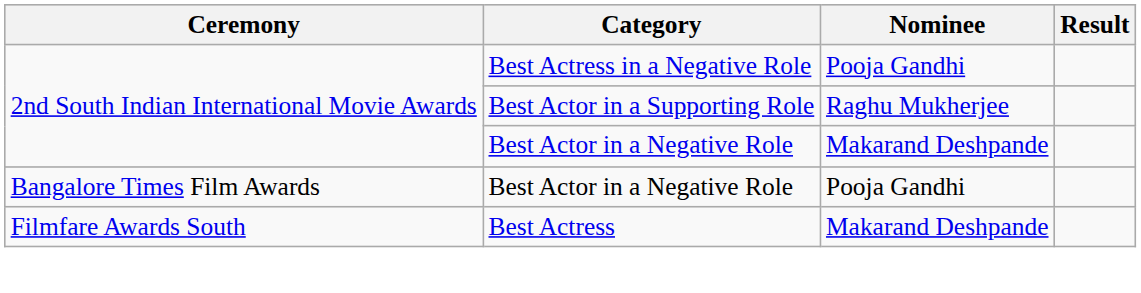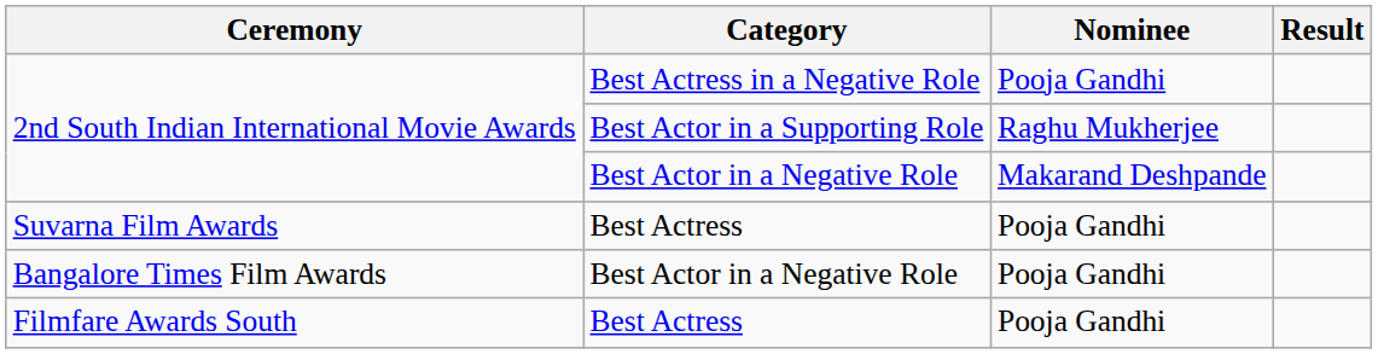+ row: Suvarna Film Awards | Best Actress | Pooja Gandhi
Filmfare Awards South | Nominee: Makarand Deshpande -> Pooja Gandhi
